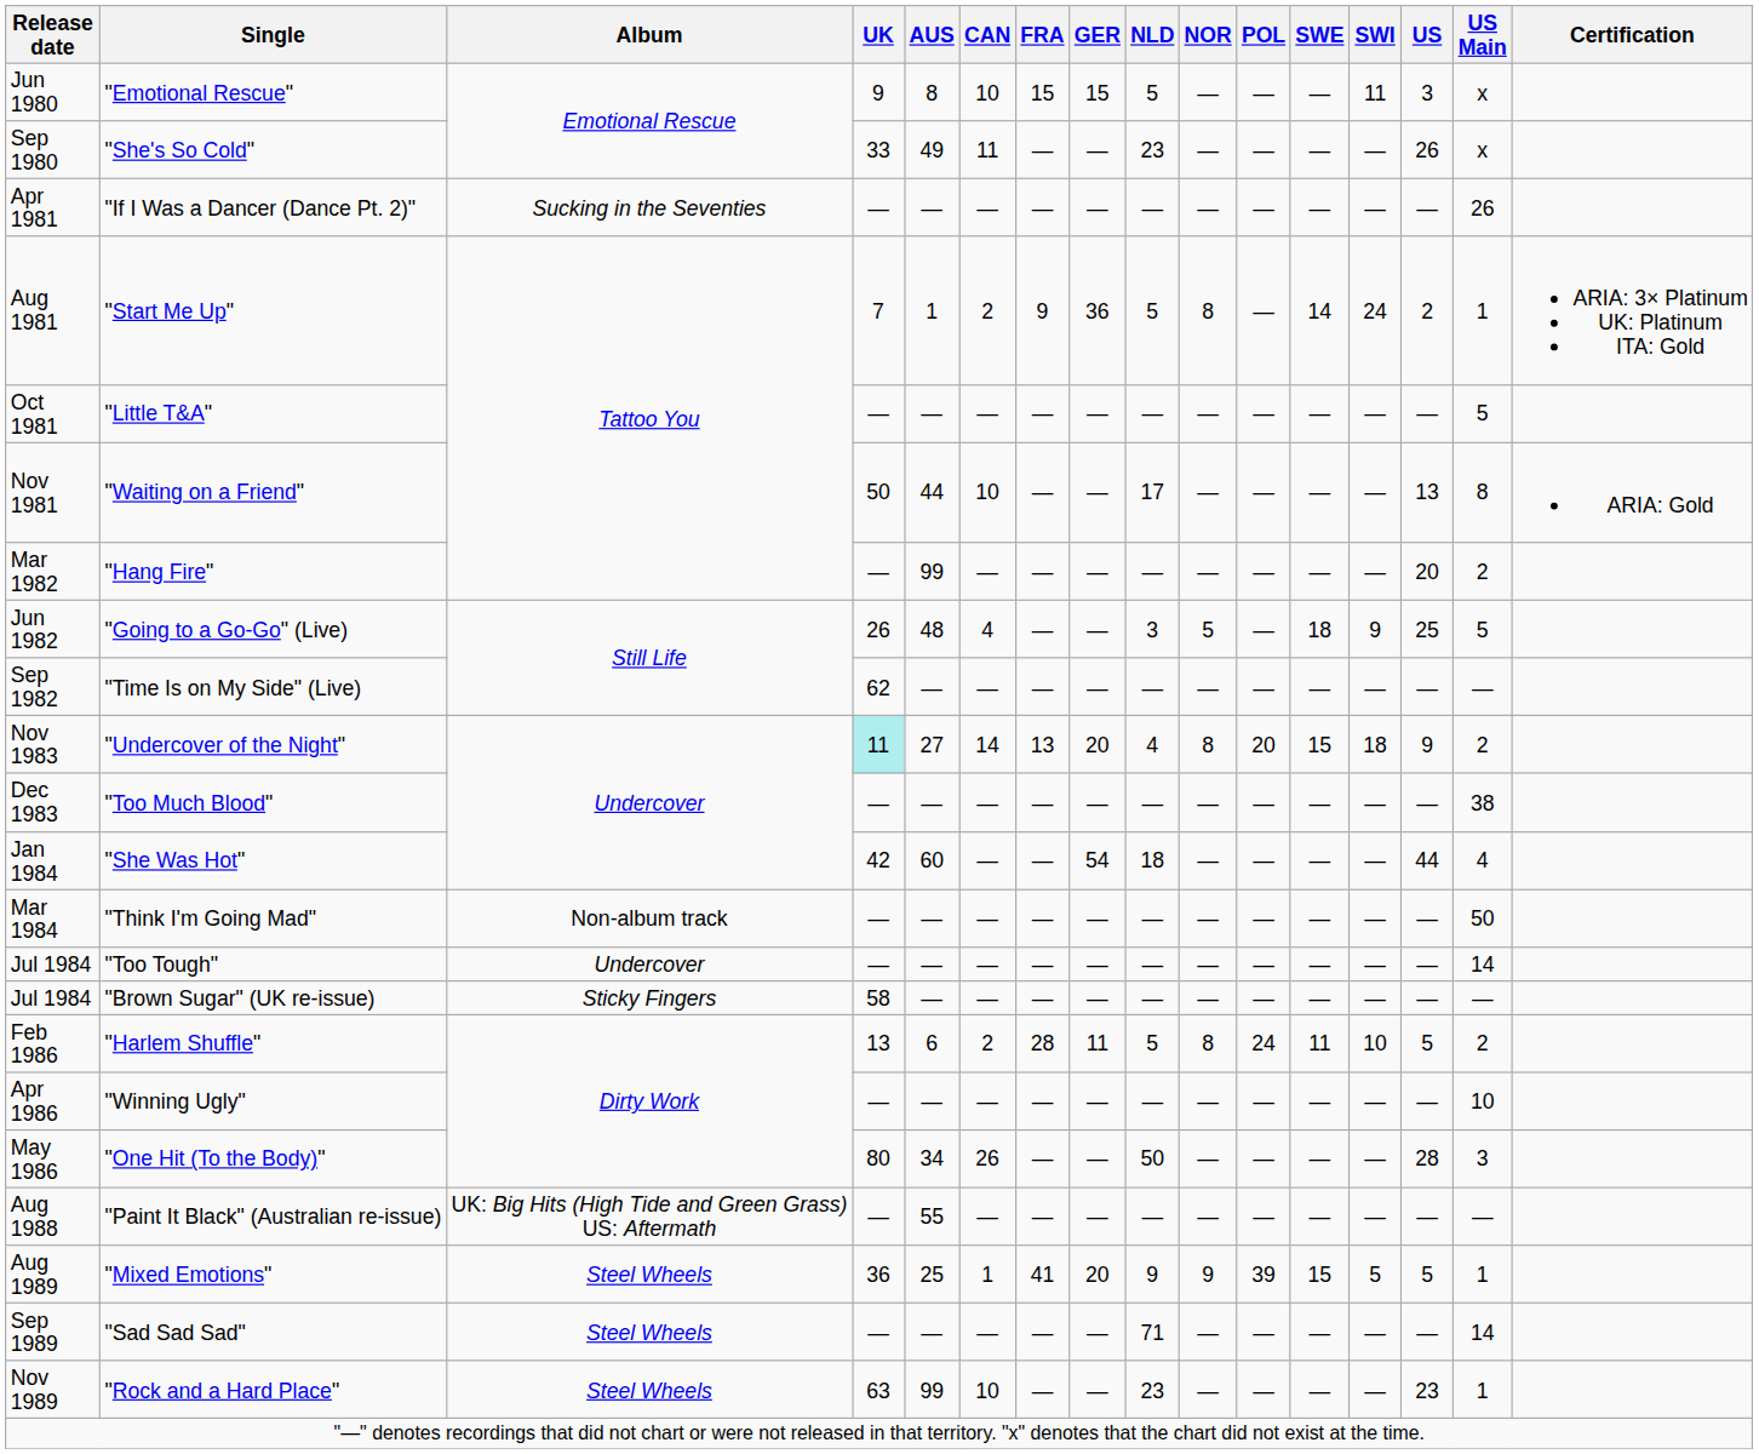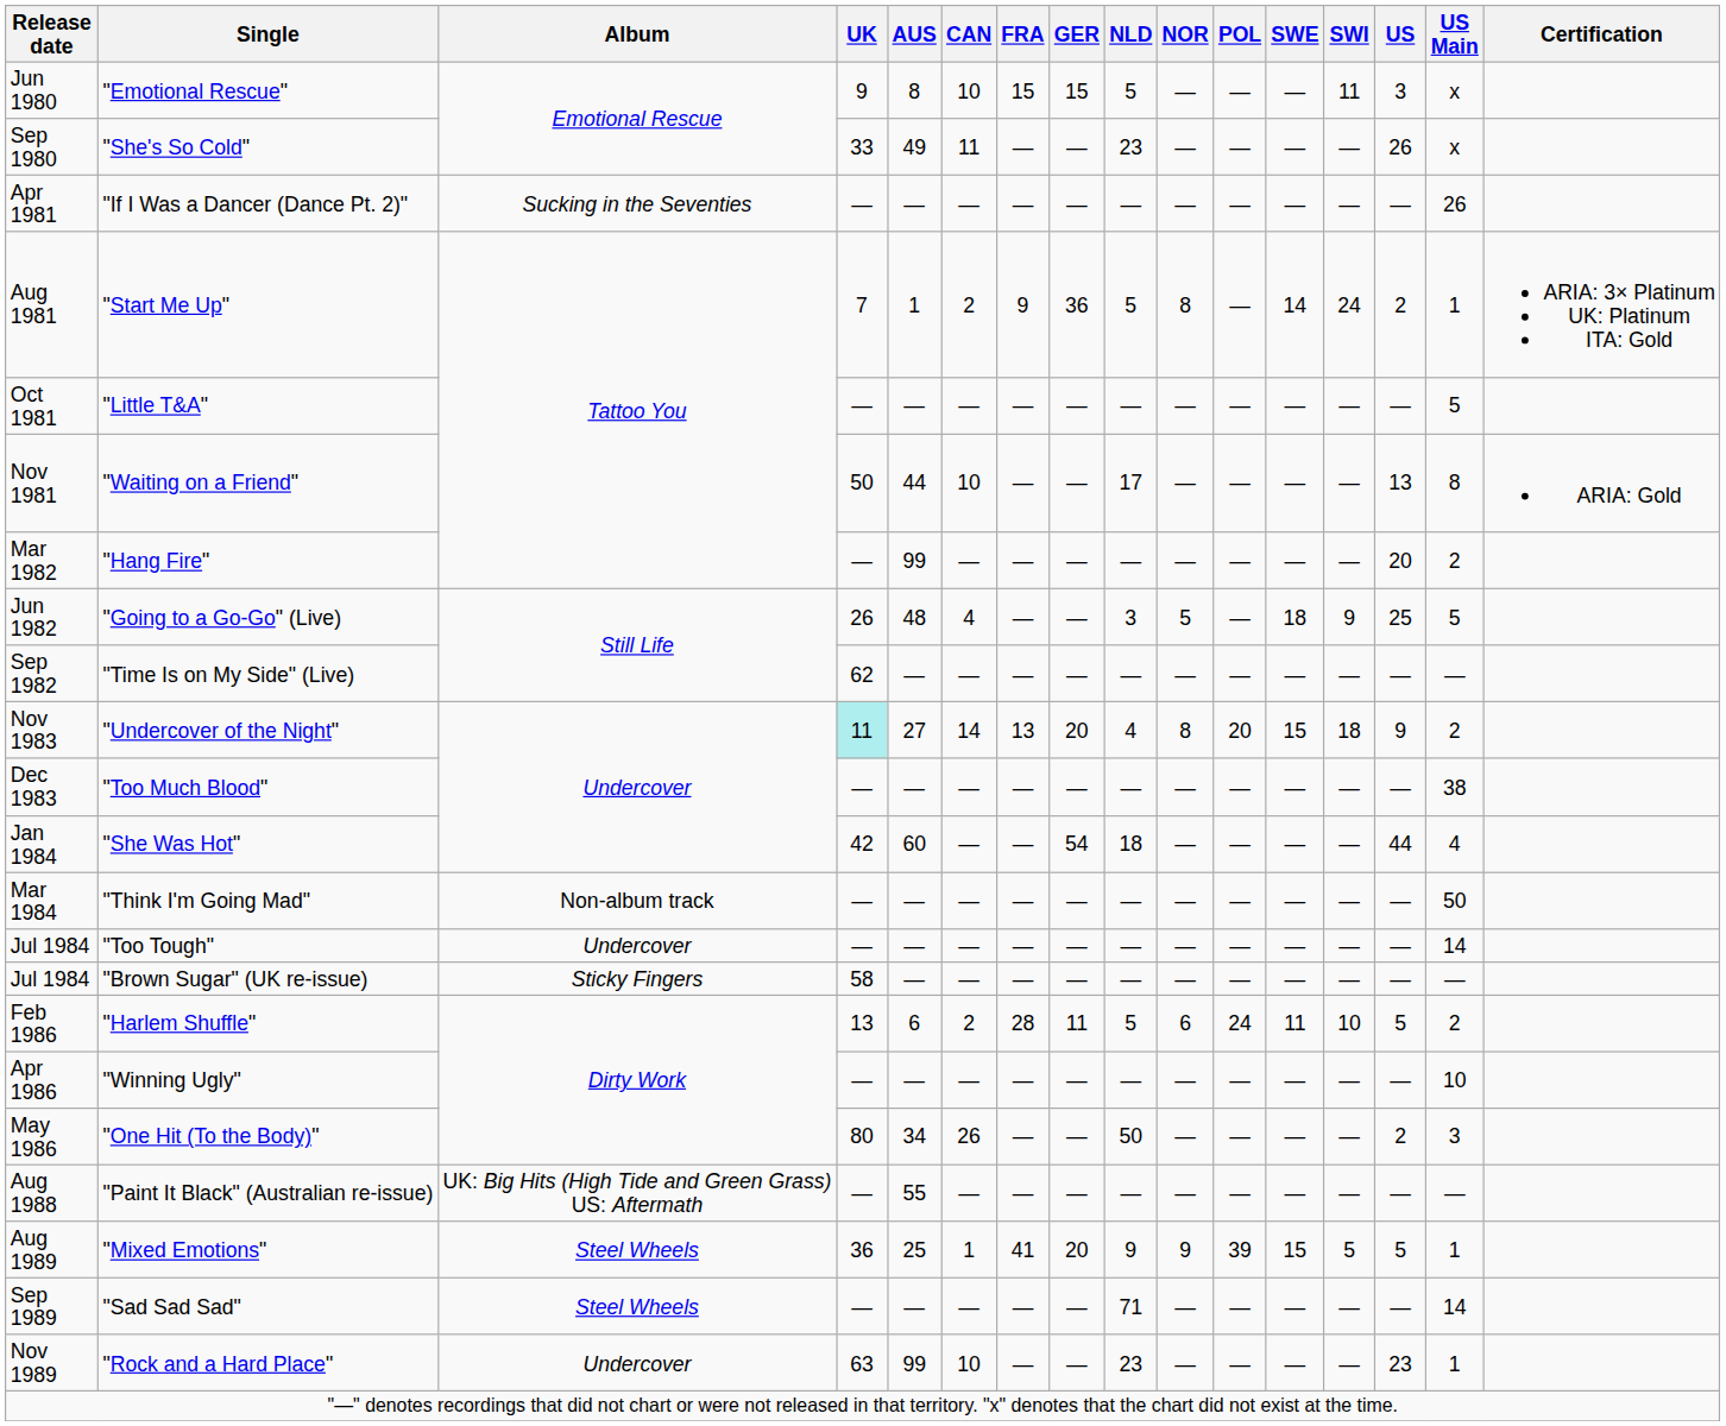"Harlem Shuffle" | NOR: 8 -> 6
"One Hit (To the Body)" | US: 28 -> 2
"Rock and a Hard Place" | Album: Steel Wheels -> Undercover
